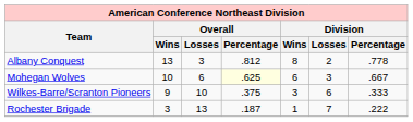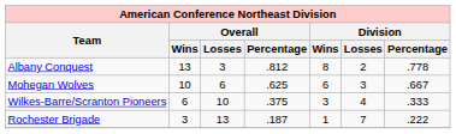Mohegan Wolves | Overall / Percentage: lightyellow background -> no background
Wilkes-Barre/Scranton Pioneers | Overall / Wins: 9 -> 6
Wilkes-Barre/Scranton Pioneers | Division / Losses: 6 -> 4
